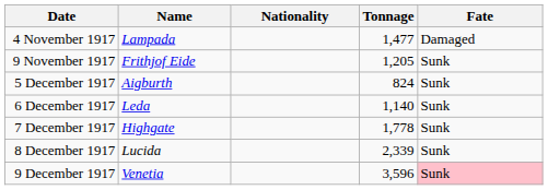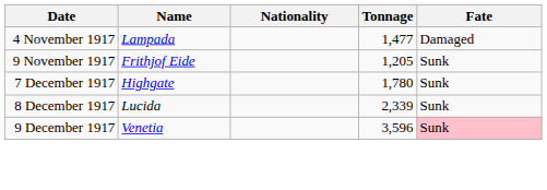- row: 5 December 1917 | Aigburth | 824 | Sunk
- row: 6 December 1917 | Leda | 1,140 | Sunk
7 December 1917 | Tonnage: 1,778 -> 1,780
